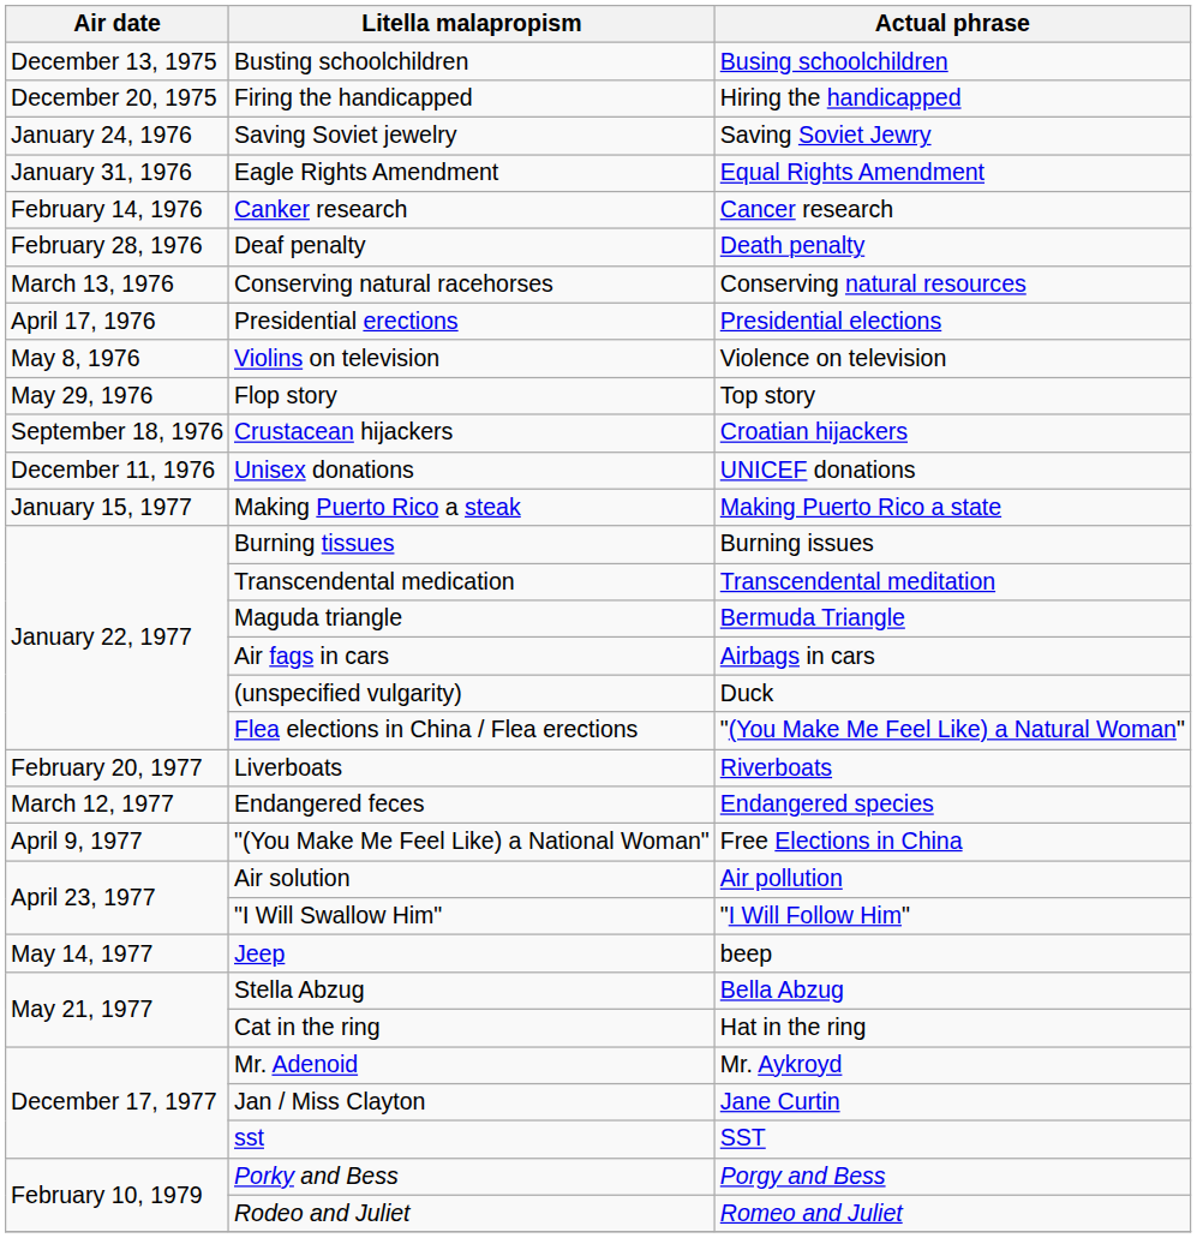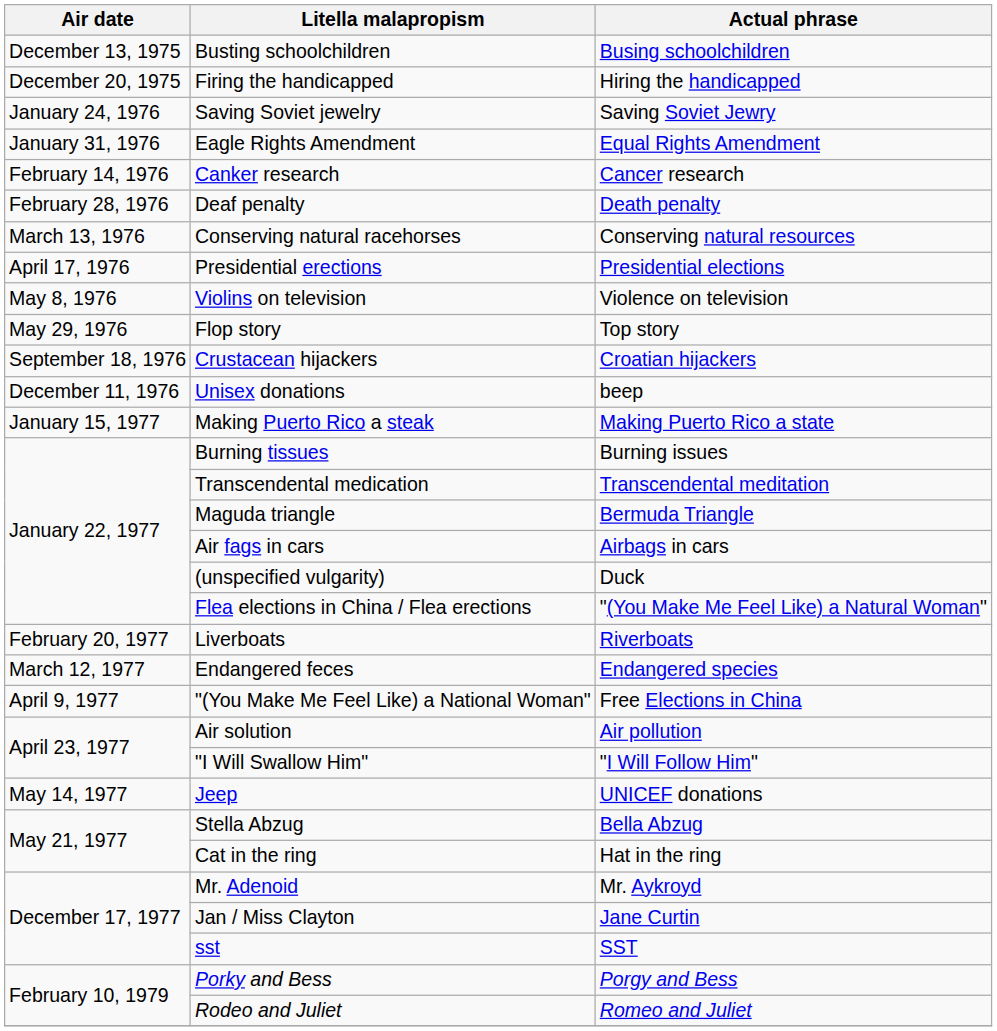Unisex donations | Actual phrase: UNICEF donations -> beep
Jeep | Actual phrase: beep -> UNICEF donations
